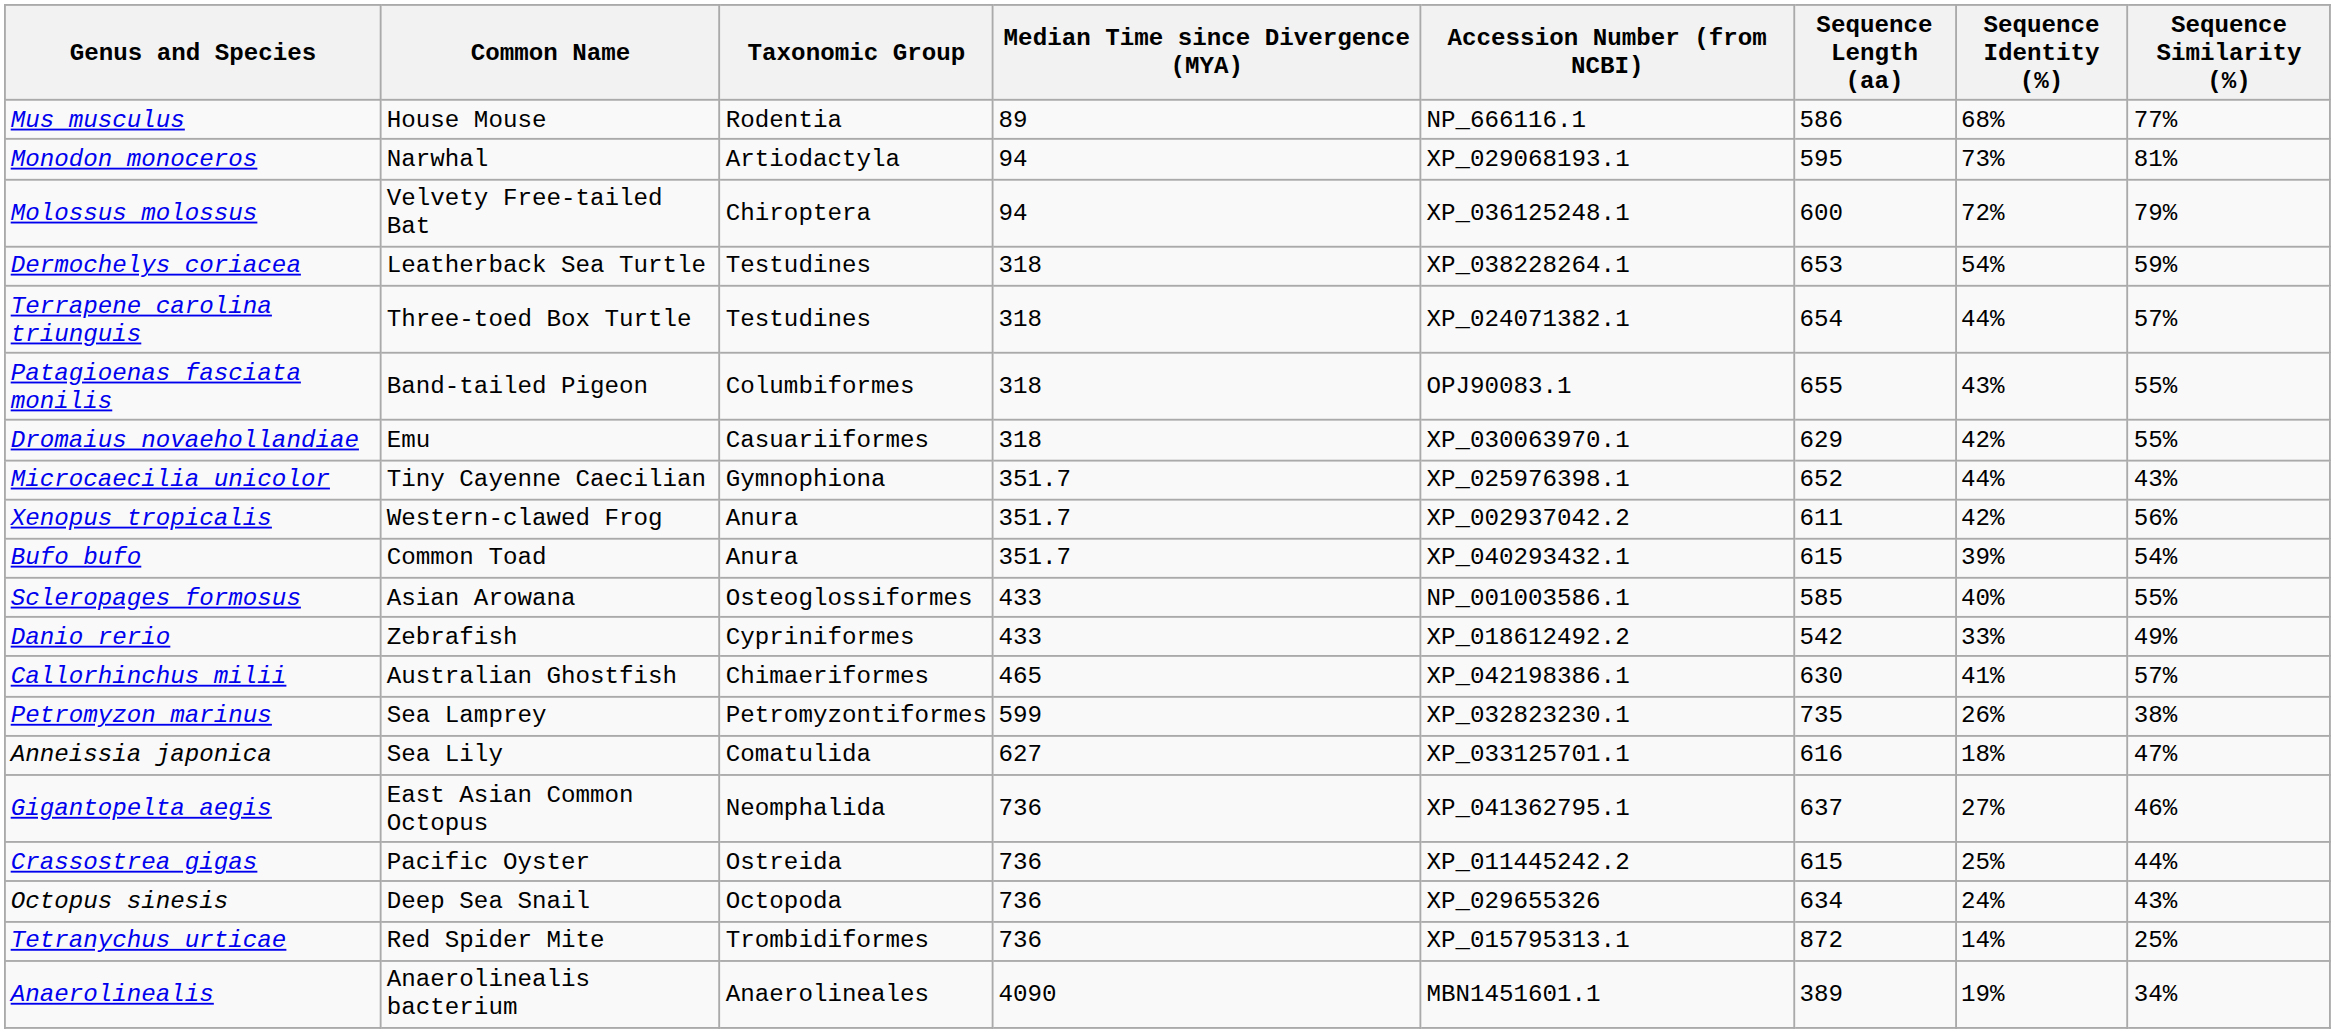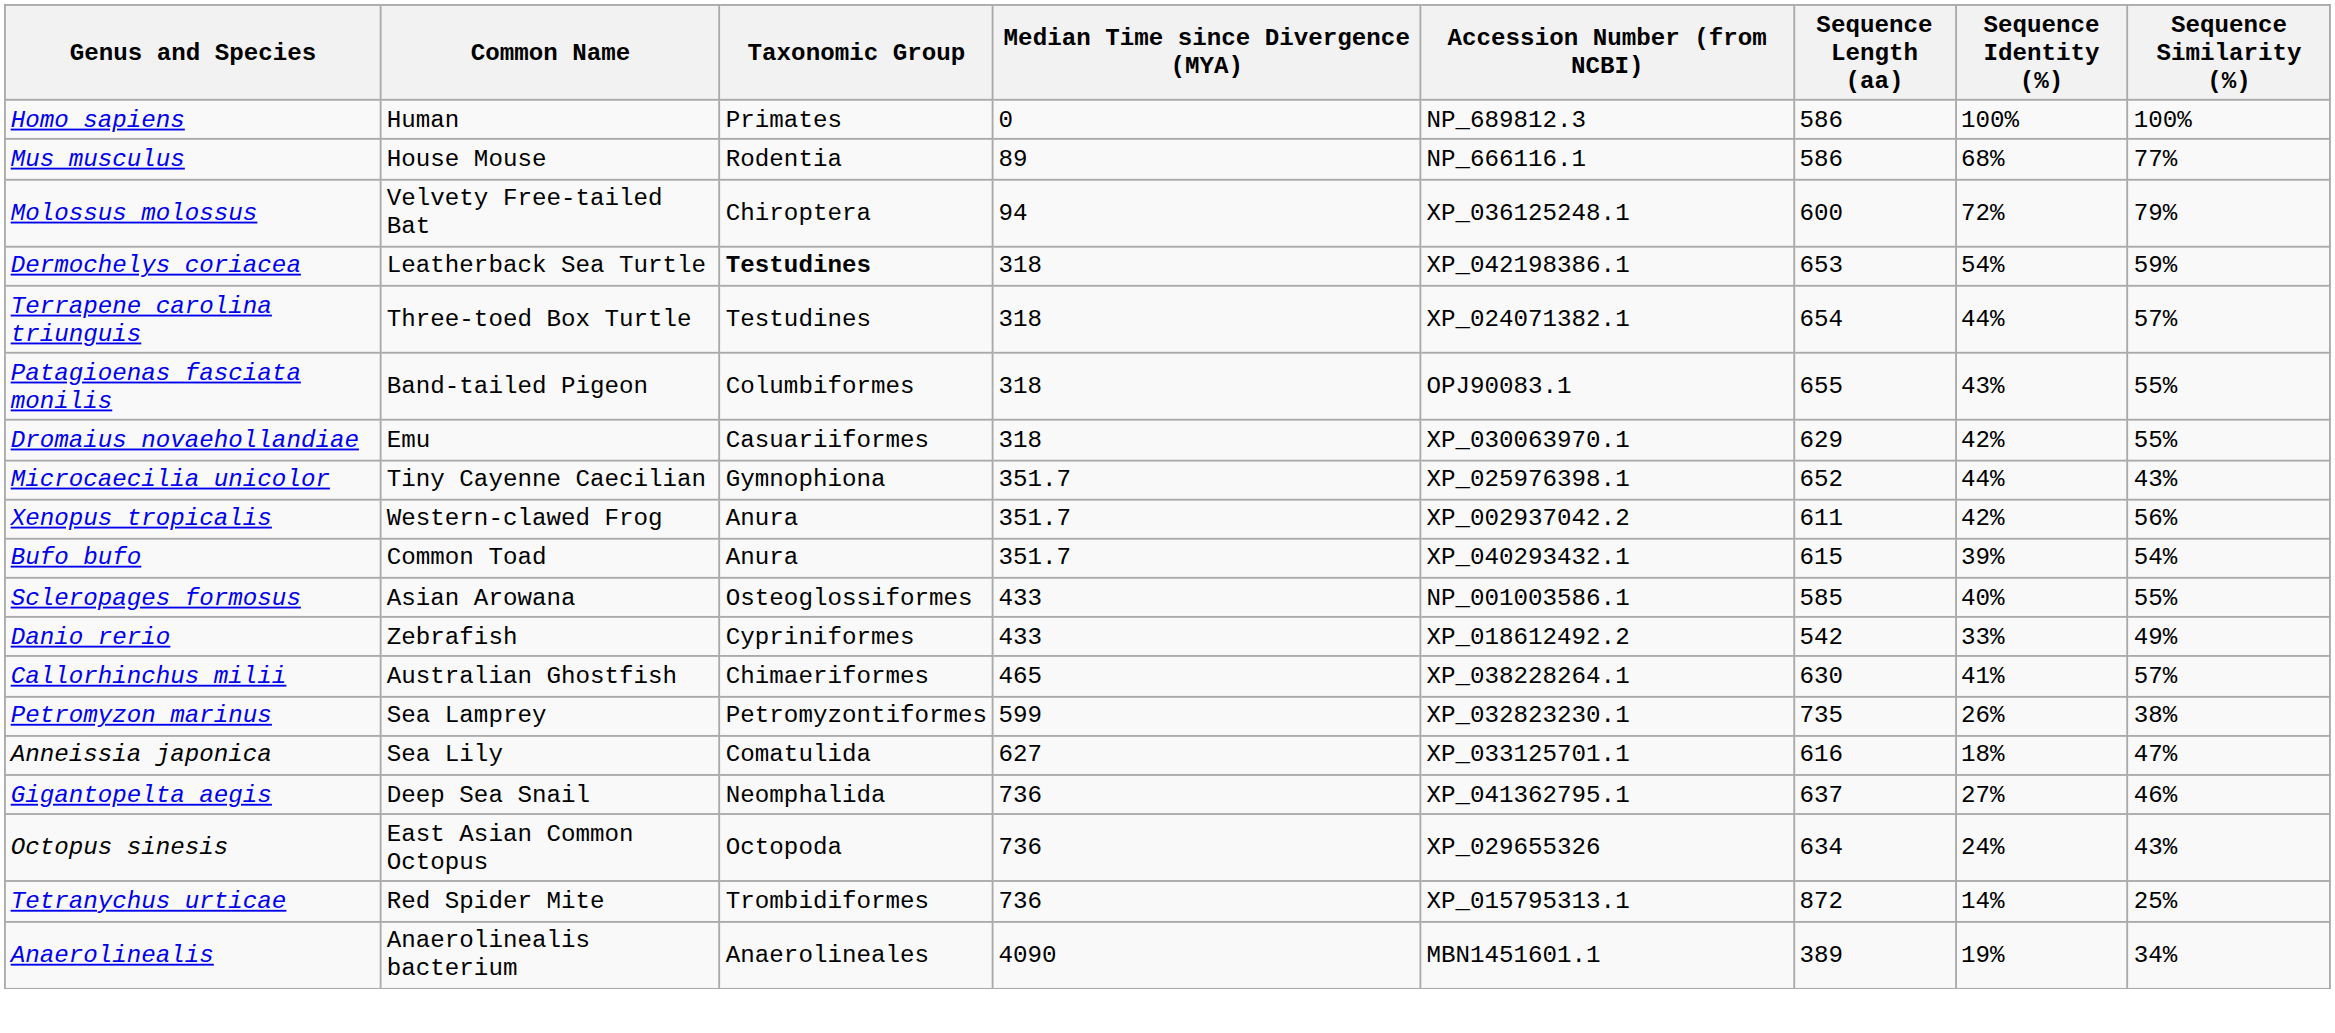+ row: Homo sapiens | Human | Primates | 0 | NP_689812.3 | 586 | 100% | 100%
- row: Monodon monoceros | Narwhal | Artiodactyla | 94 | XP_029068193.1 | 595 | 73% | 81%
Dermochelys coriacea | Taxonomic Group: normal -> bold
Dermochelys coriacea | Accession Number (from NCBI): XP_038228264.1 -> XP_042198386.1
Callorhinchus milii | Accession Number (from NCBI): XP_042198386.1 -> XP_038228264.1
Gigantopelta aegis | Common Name: East Asian Common Octopus -> Deep Sea Snail
- row: Crassostrea gigas | Pacific Oyster | Ostreida | 736 | XP_011445242.2 | 615 | 25% | 44%
Octopus sinesis | Common Name: Deep Sea Snail -> East Asian Common Octopus
